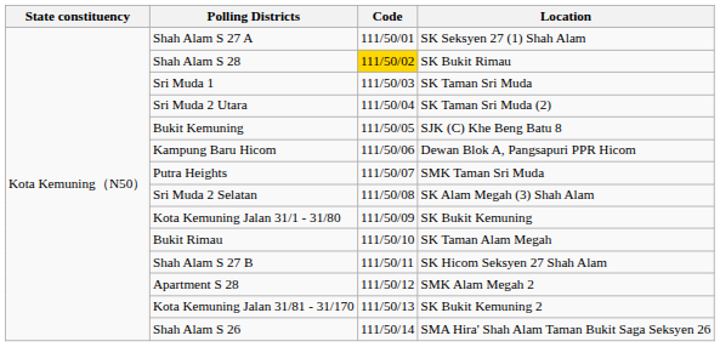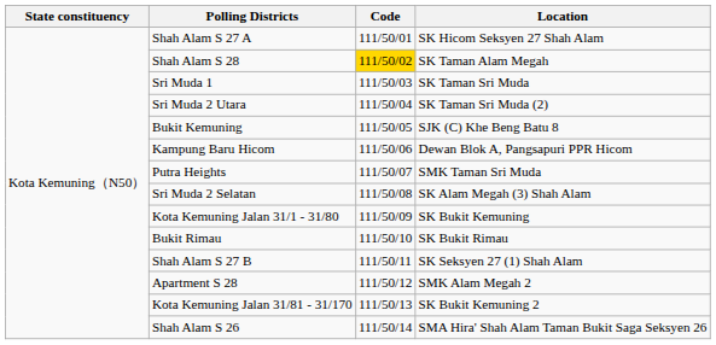Shah Alam S 27 A | Location: SK Seksyen 27 (1) Shah Alam -> SK Hicom Seksyen 27 Shah Alam
Shah Alam S 28 | Location: SK Bukit Rimau -> SK Taman Alam Megah
Bukit Rimau | Location: SK Taman Alam Megah -> SK Bukit Rimau
Shah Alam S 27 B | Location: SK Hicom Seksyen 27 Shah Alam -> SK Seksyen 27 (1) Shah Alam
